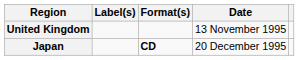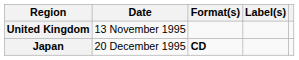columns swapped: Date <-> Label(s)
